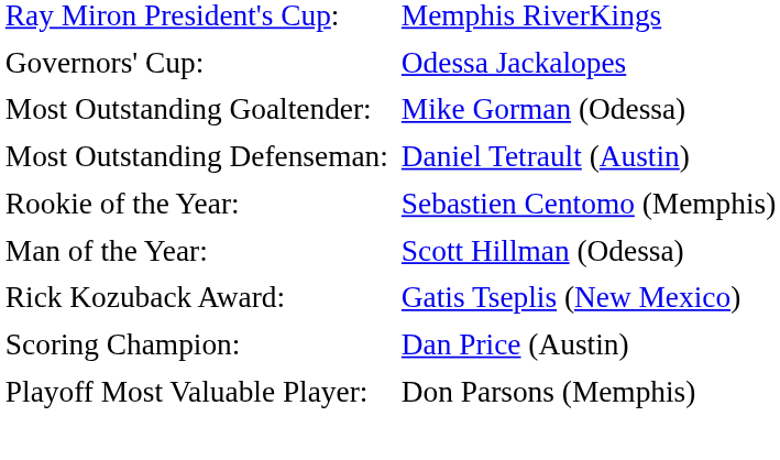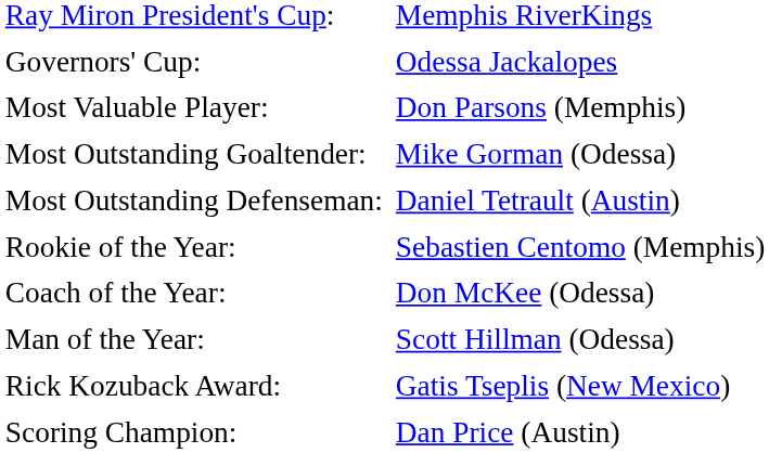+ row: Most Valuable Player: | Don Parsons (Memphis)
+ row: Coach of the Year: | Don McKee (Odessa)
- row: Playoff Most Valuable Player: | Don Parsons (Memphis)
